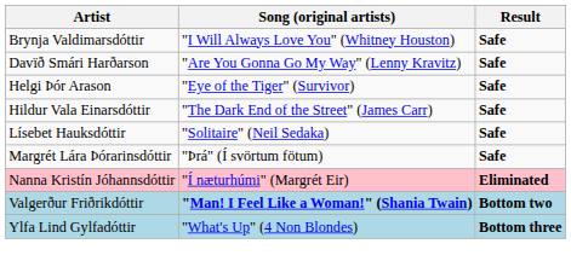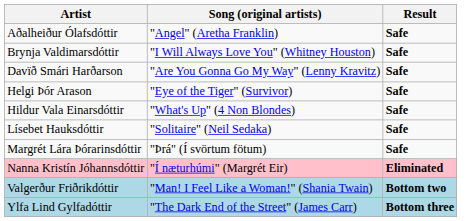+ row: Aðalheiður Ólafsdóttir | "Angel" (Aretha Franklin) | Safe
Hildur Vala Einarsdóttir | Song (original artists): "The Dark End of the Street" (James Carr) -> "What's Up" (4 Non Blondes)
Valgerður Friðrikdóttir | Song (original artists): bold -> normal
Ylfa Lind Gylfadóttir | Song (original artists): "What's Up" (4 Non Blondes) -> "The Dark End of the Street" (James Carr)
